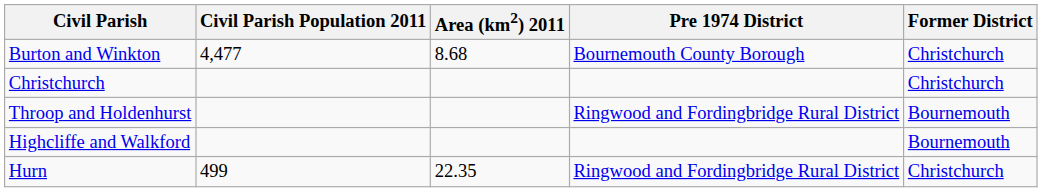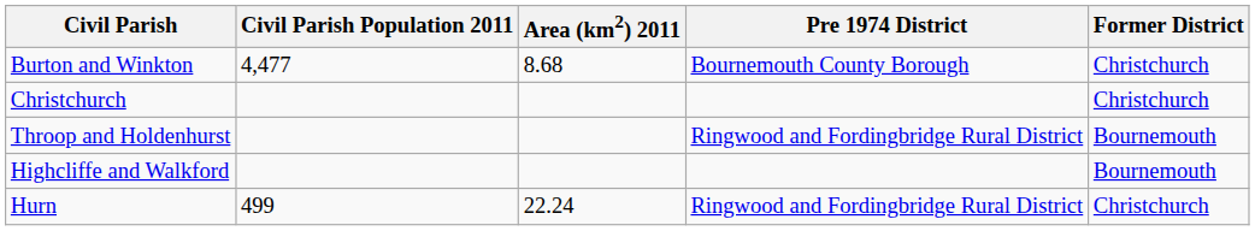Hurn | Area (km2) 2011: 22.35 -> 22.24
